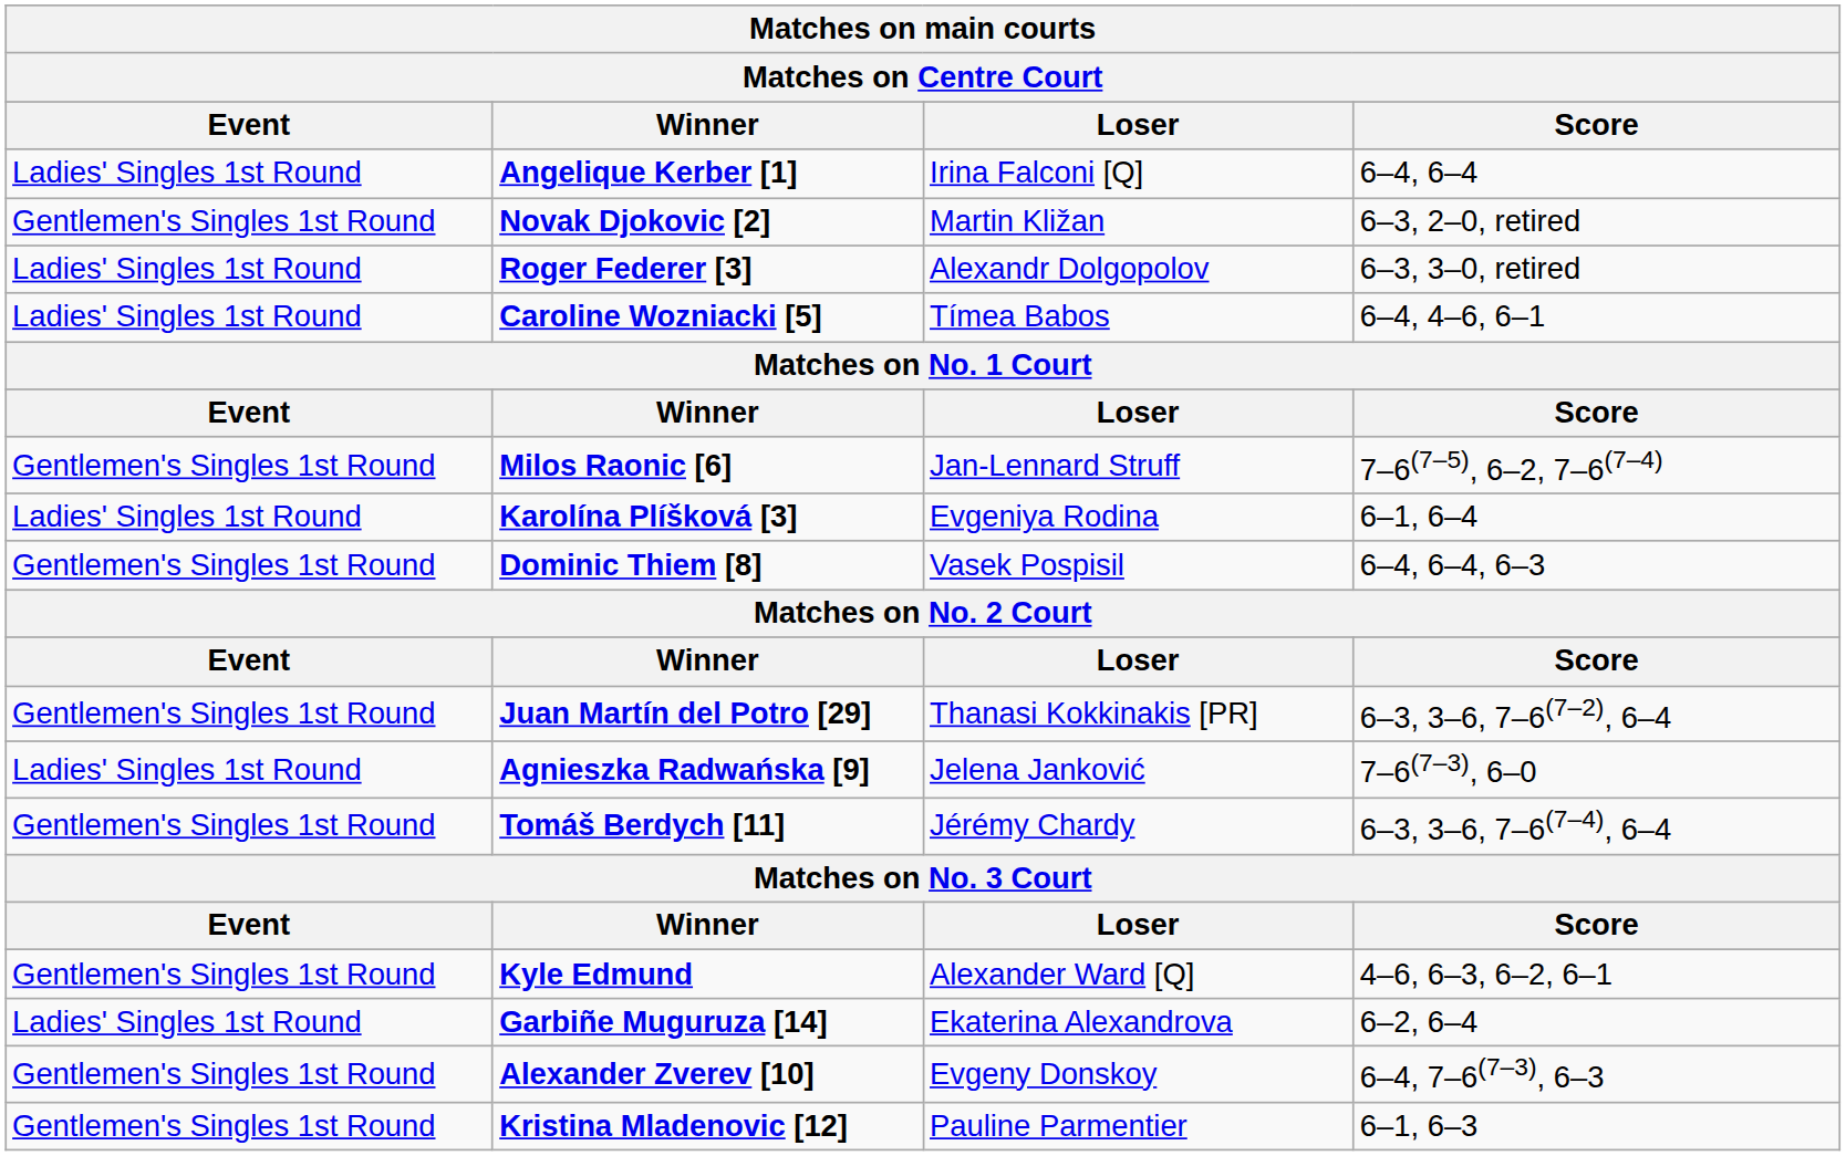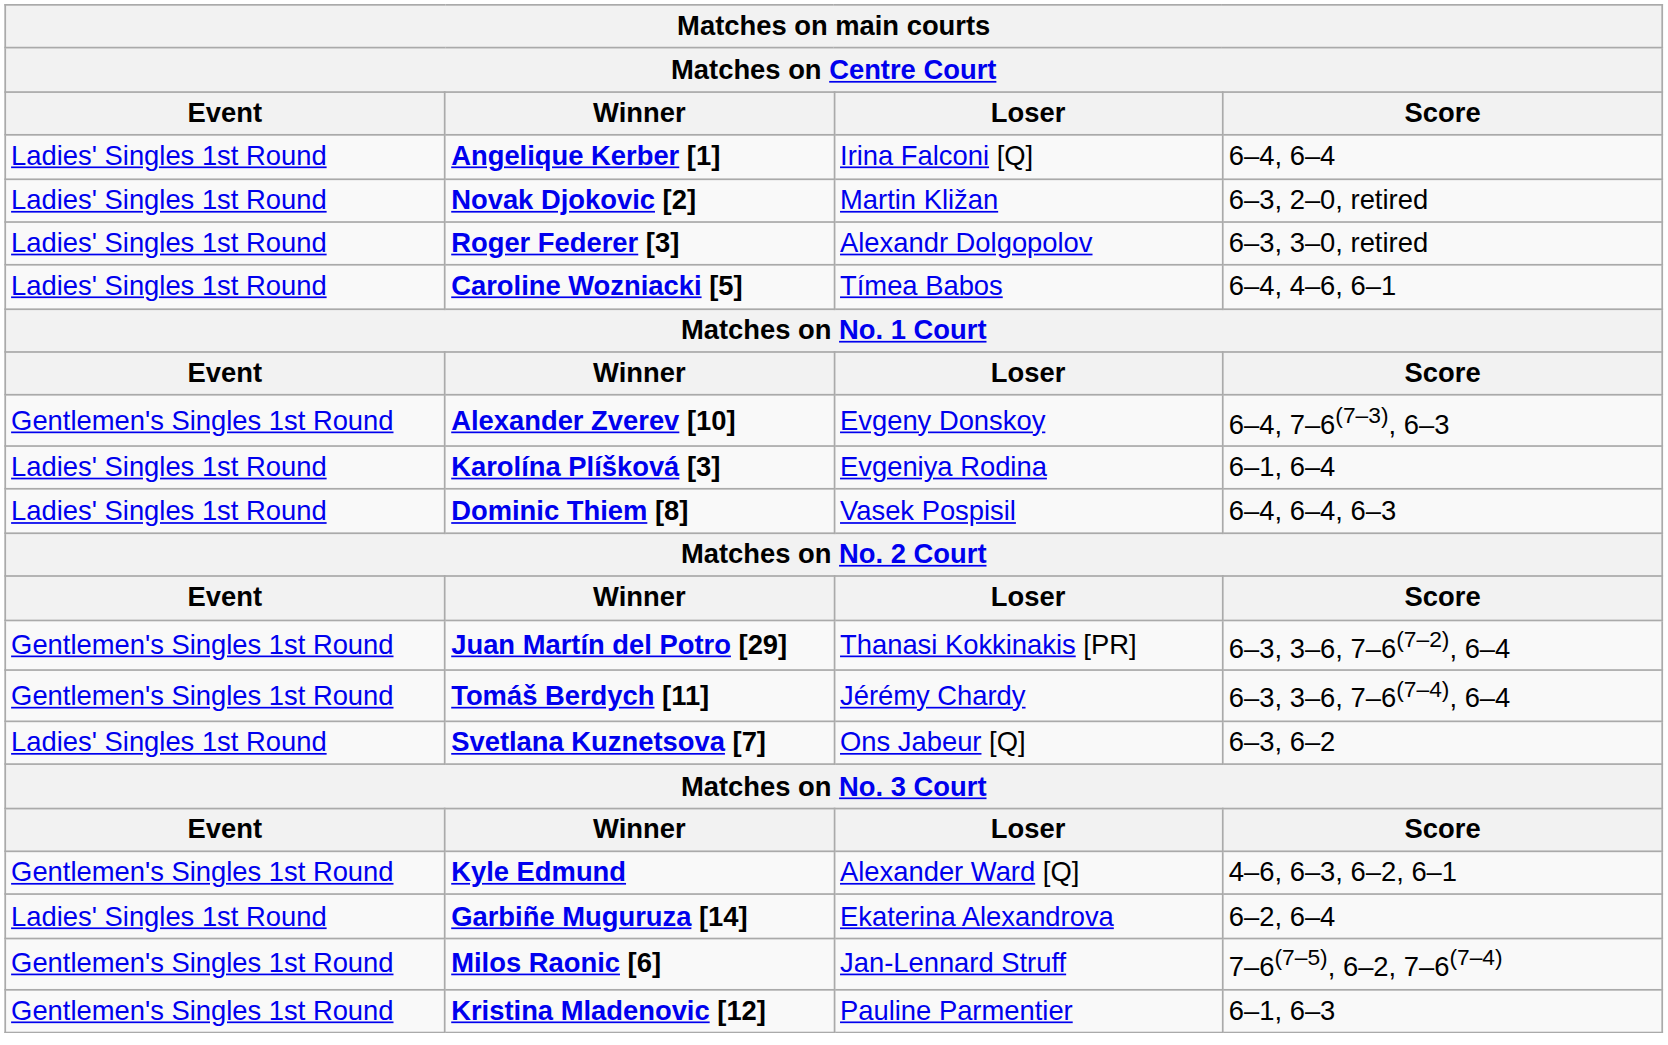Novak Djokovic [2] | Event: Gentlemen's Singles 1st Round -> Ladies' Singles 1st Round
rows swapped: Milos Raonic [6] <-> Alexander Zverev [10]
Dominic Thiem [8] | Event: Gentlemen's Singles 1st Round -> Ladies' Singles 1st Round
- row: Ladies' Singles 1st Round | Agnieszka Radwańska [9] | Jelena Janković | 7–6(7–3), 6–0
+ row: Ladies' Singles 1st Round | Svetlana Kuznetsova [7] | Ons Jabeur [Q] | 6–3, 6–2
